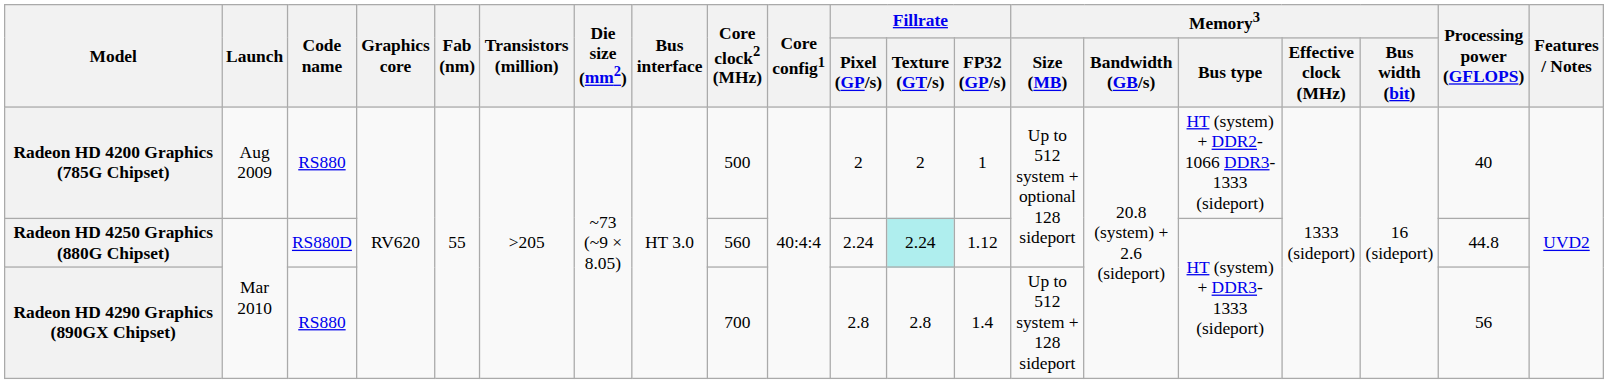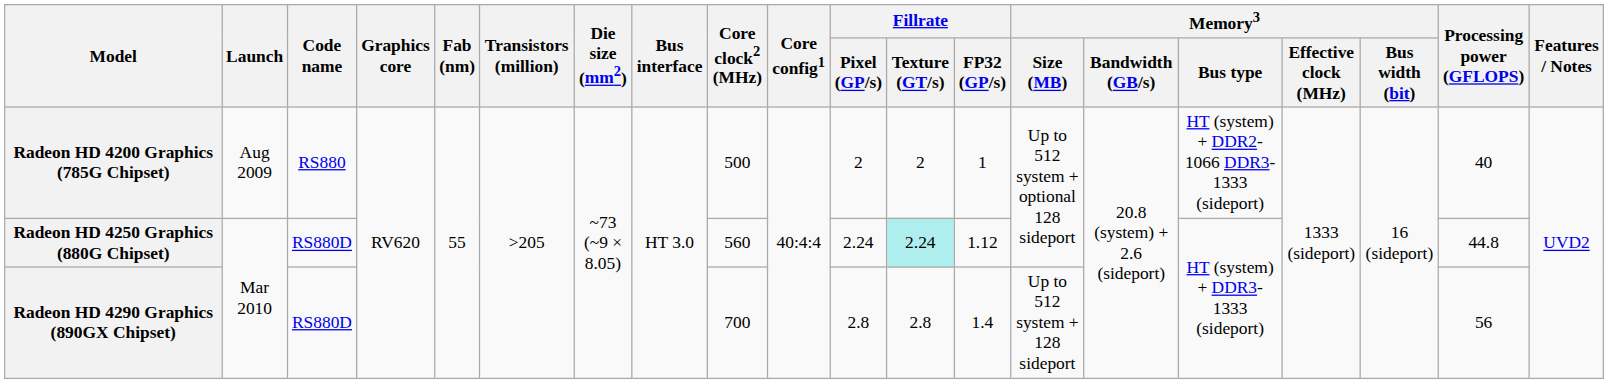Radeon HD 4290 Graphics (890GX Chipset) | Code name: RS880 -> RS880D
